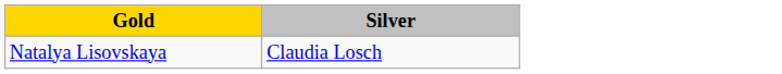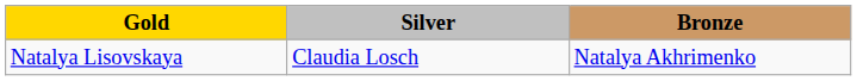+ column: Bronze | Natalya Akhrimenko
